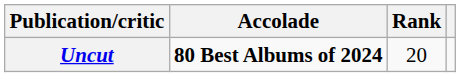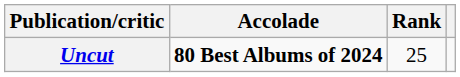Uncut | Rank: 20 -> 25
